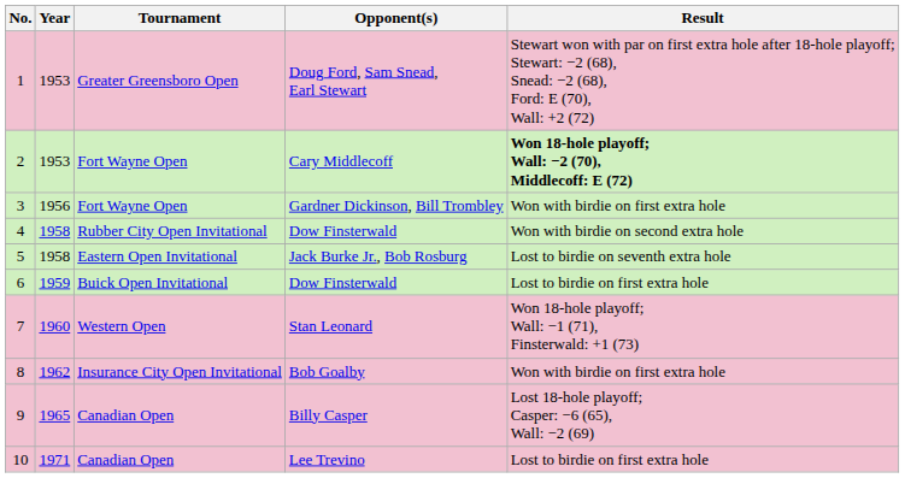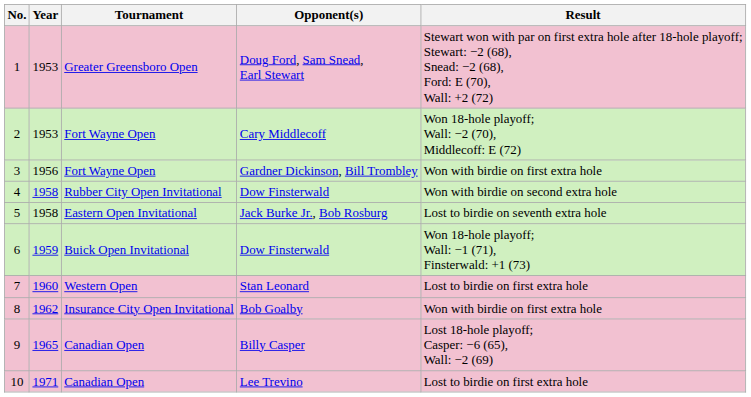Cary Middlecoff | Result: bold -> normal
6 / Dow Finsterwald | Result: Lost to birdie on first extra hole -> Won 18-hole playoff; Wall: −1 (71), Finsterwald: +1 (73)
Stan Leonard | Result: Won 18-hole playoff; Wall: −1 (71), Finsterwald: +1 (73) -> Lost to birdie on first extra hole
